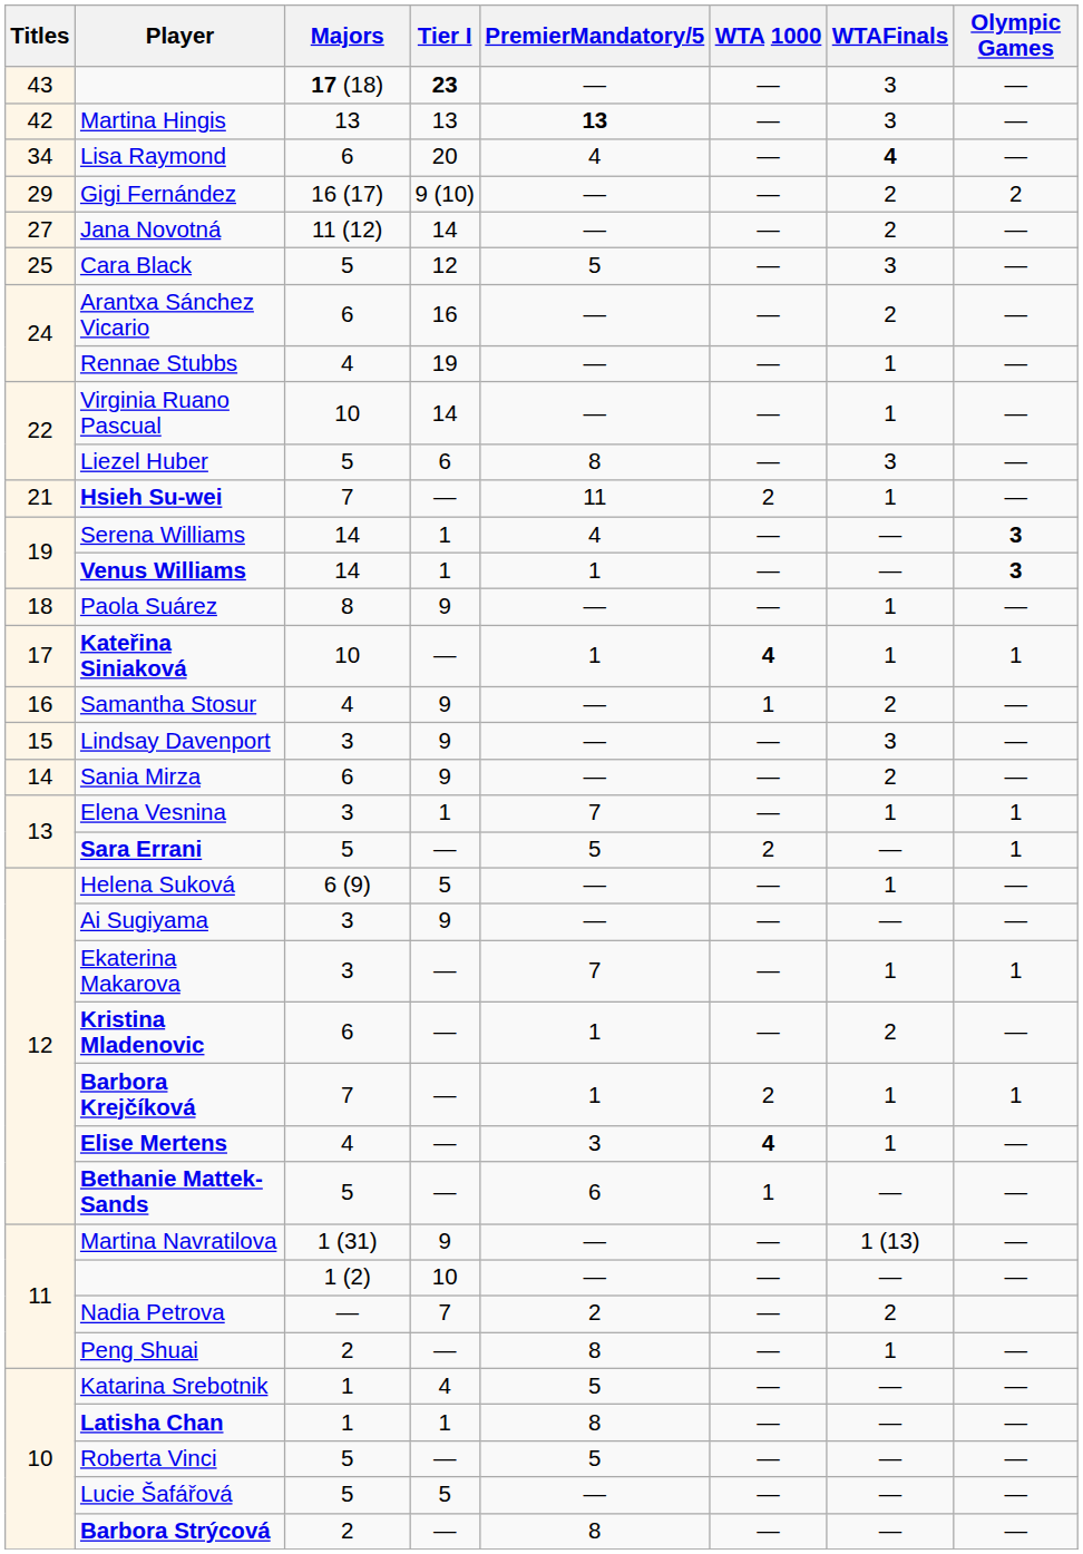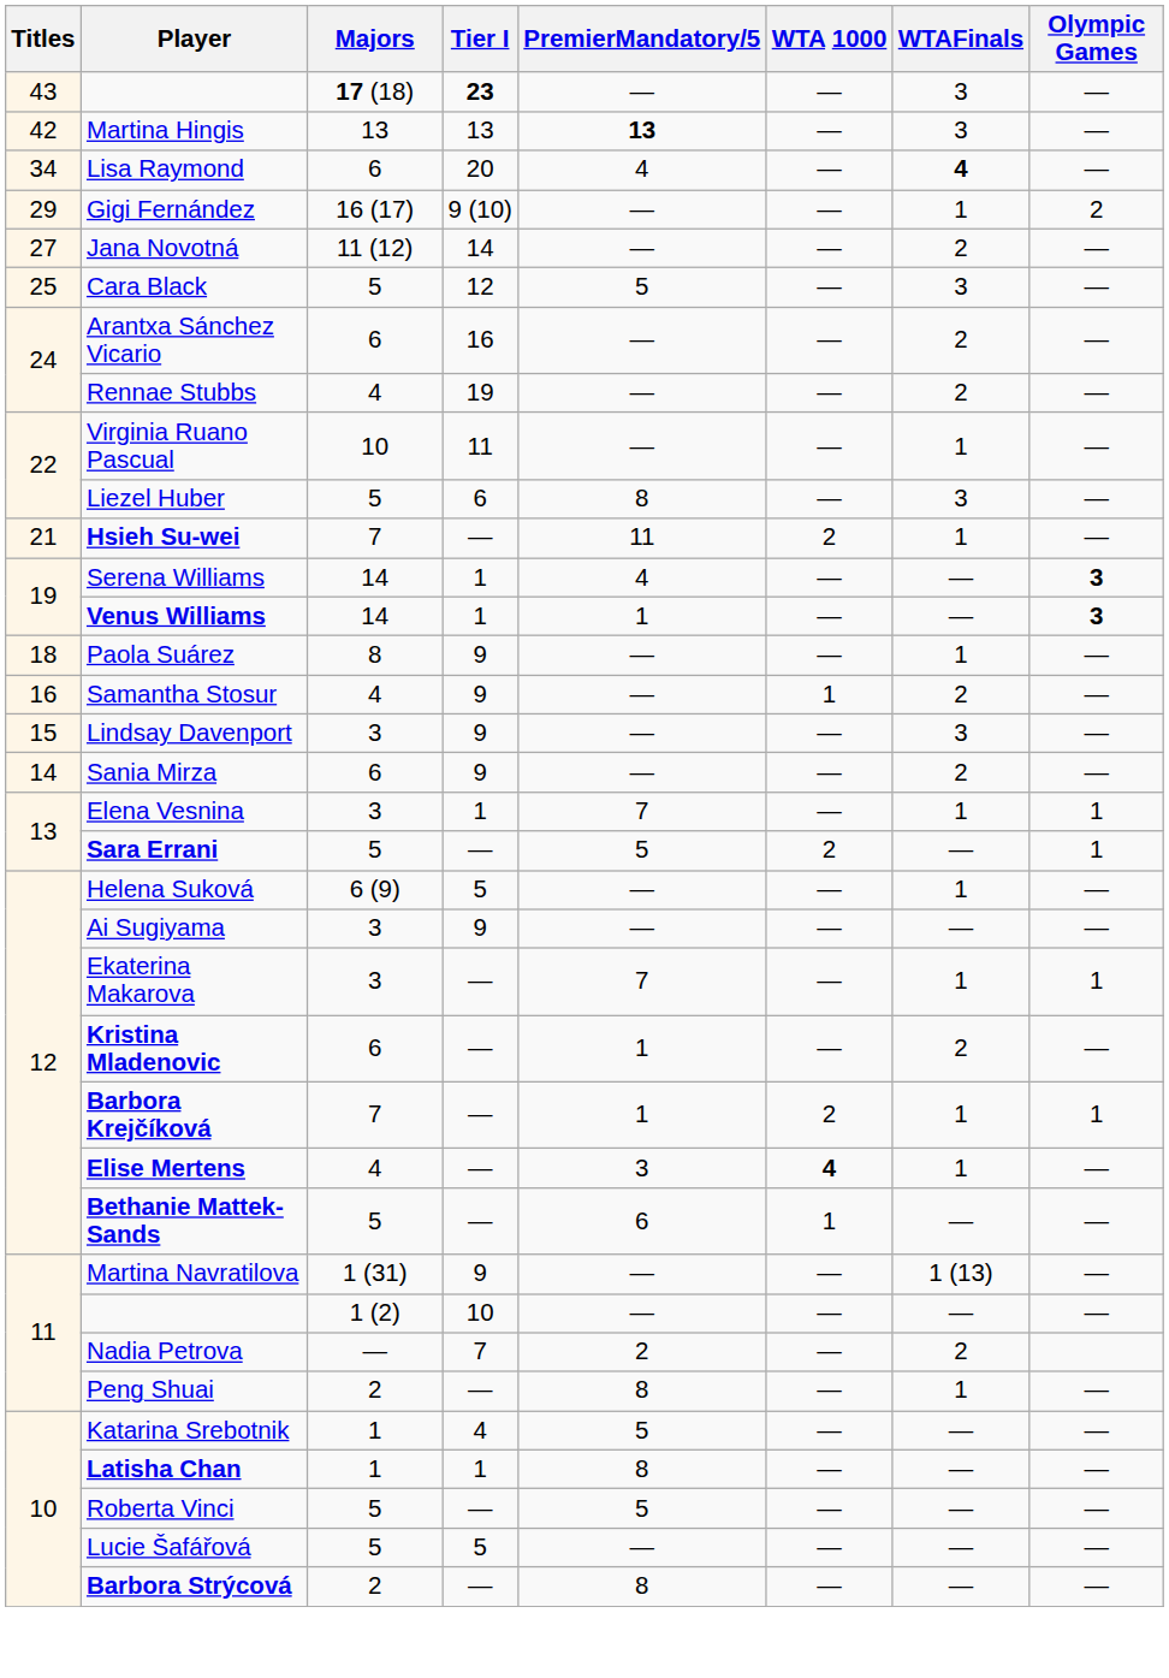Gigi Fernández | WTAFinals: 2 -> 1
Rennae Stubbs | WTAFinals: 1 -> 2
Virginia Ruano Pascual | Tier I: 14 -> 11
- row: 17 | Kateřina Siniaková | 10 | — | 1 | 4 | 1 | 1
